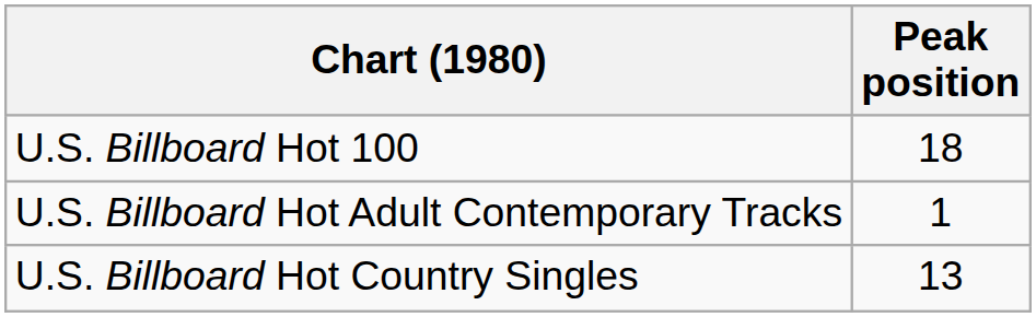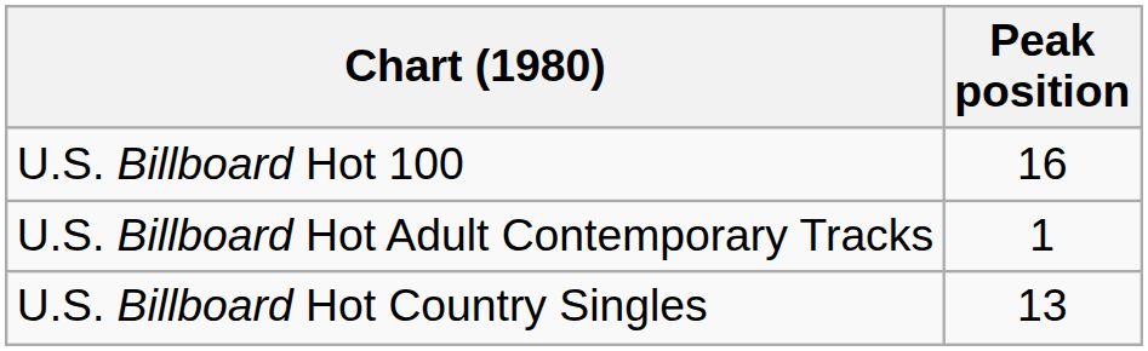U.S. Billboard Hot 100 | Peak position: 18 -> 16
